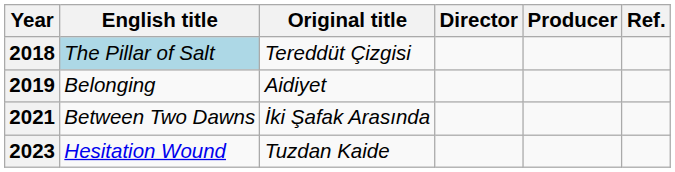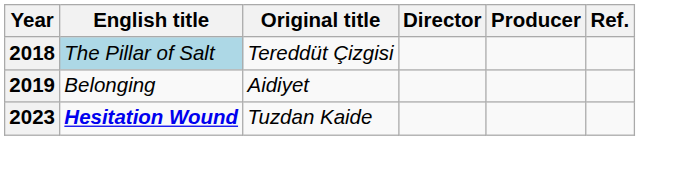- row: 2021 | Between Two Dawns | İki Şafak Arasında
2023 | English title: normal -> bold
